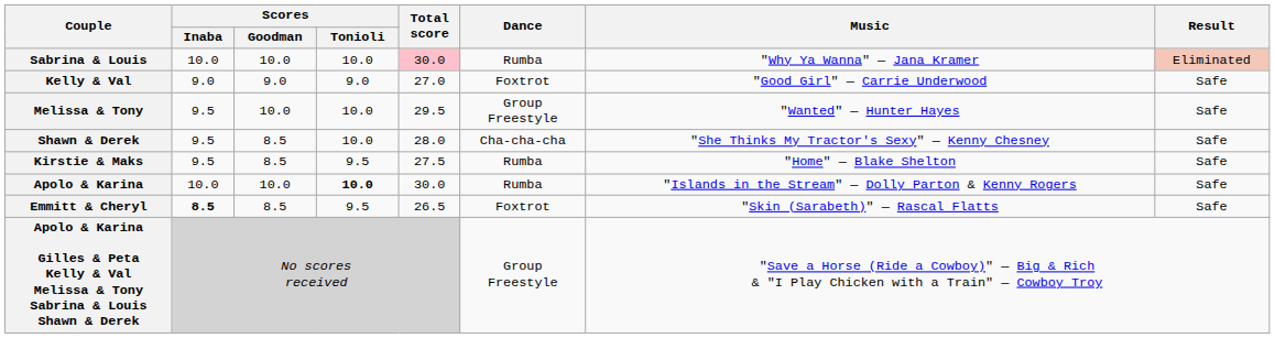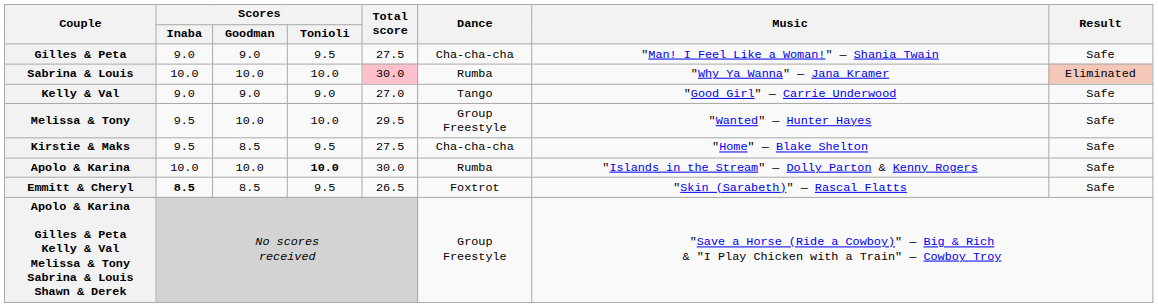+ row: Gilles & Peta | 9.0 | 9.0 | 9.5 | 27.5 | Cha-cha-cha | "Man! I Feel Like a Woman!" — Shania Twain | Safe
Kelly & Val | Dance: Foxtrot -> Tango
- row: Shawn & Derek | 9.5 | 8.5 | 10.0 | 28.0 | Cha-cha-cha | "She Thinks My Tractor's Sexy" — Kenny Chesney | Safe
Kirstie & Maks | Dance: Rumba -> Cha-cha-cha
